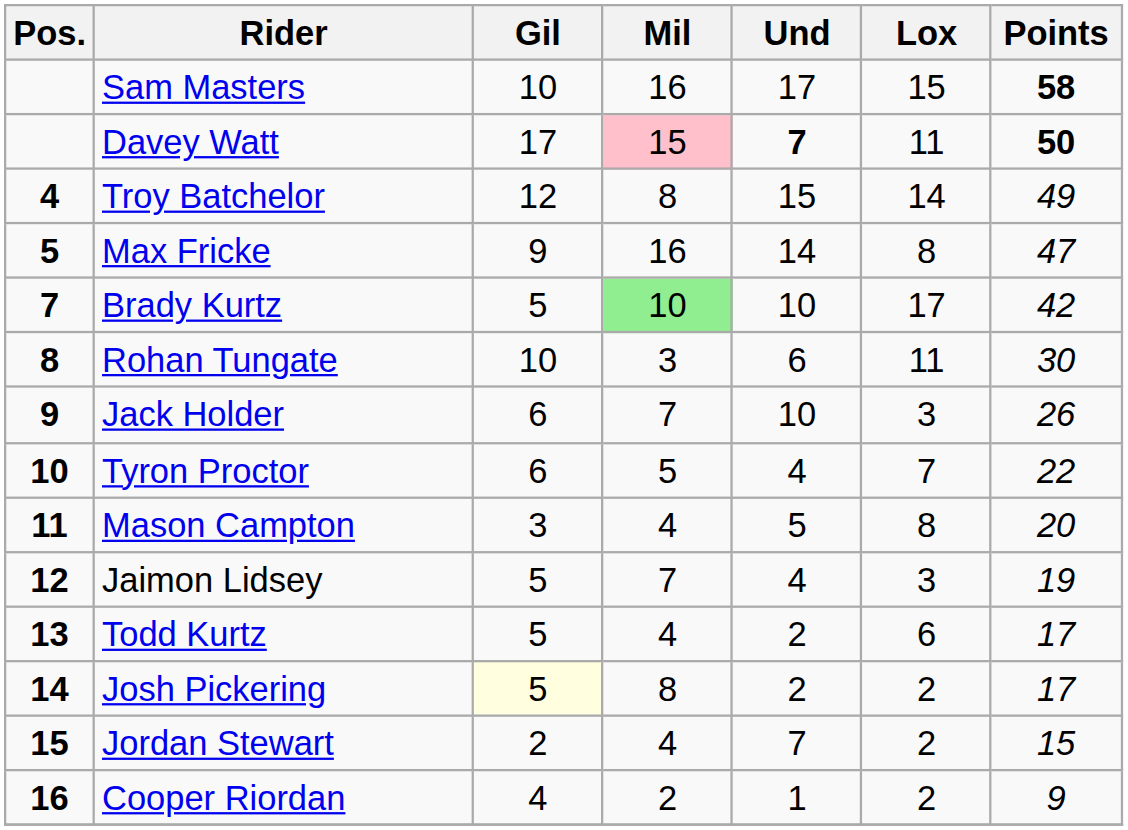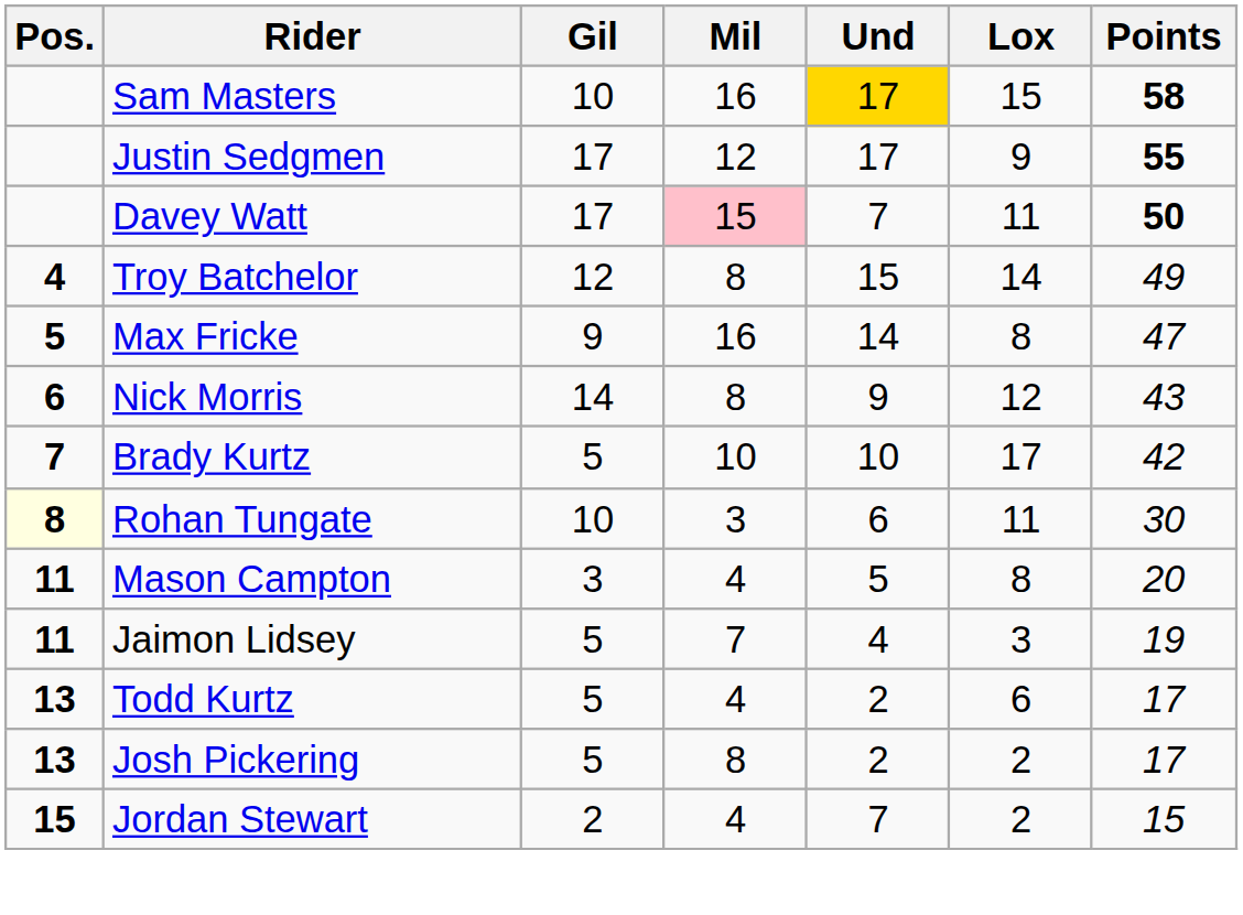Sam Masters | Und: no background -> gold background
+ row: Justin Sedgmen | 17 | 12 | 17 | 9 | 55
Davey Watt | Und: bold -> normal
+ row: 6 | Nick Morris | 14 | 8 | 9 | 12 | 43
Brady Kurtz | Mil: lightgreen background -> no background
Rohan Tungate | Pos.: no background -> lightyellow background
- row: 9 | Jack Holder | 6 | 7 | 10 | 3 | 26
- row: 10 | Tyron Proctor | 6 | 5 | 4 | 7 | 22
Jaimon Lidsey | Pos.: 12 -> 11
Josh Pickering | Pos.: 14 -> 13
Josh Pickering | Gil: lightyellow background -> no background
- row: 16 | Cooper Riordan | 4 | 2 | 1 | 2 | 9
